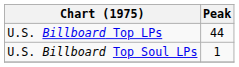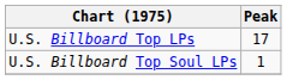U.S. Billboard Top LPs | Peak: 44 -> 17
